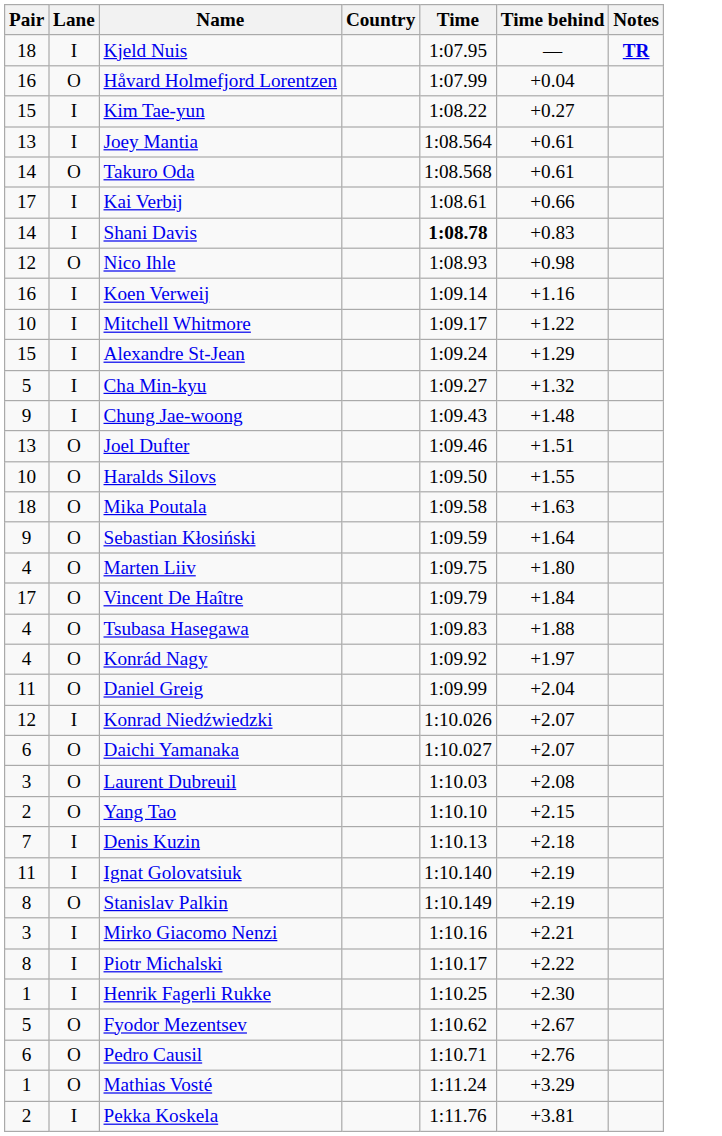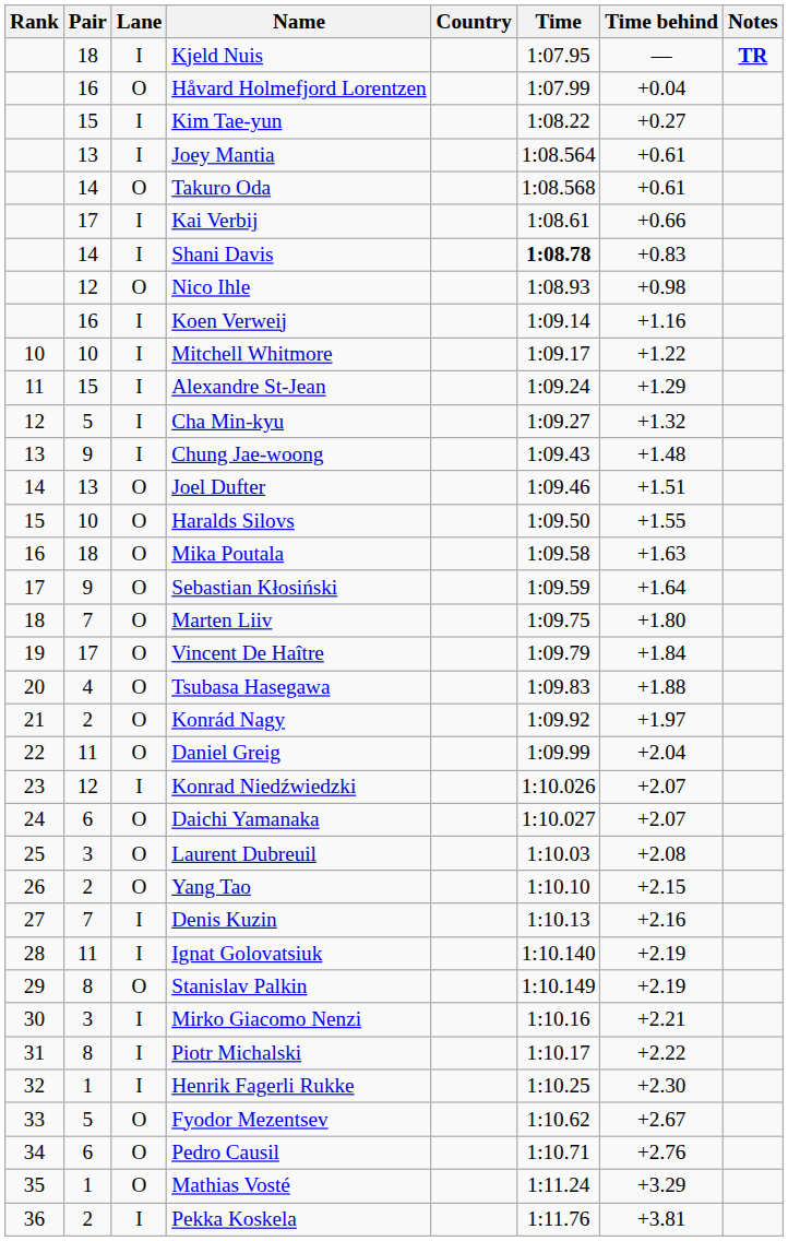+ column: Rank | 10 | 11 | 12 | 13 | 14 | 15 | 16 | 17 | 18 | 19 | 20 | 21 | 22 | 23 | 24 | 25 | 26 | 27 | 28 | 29 | 30 | 31 | 32 | 33 | 34 | 35 | 36
Marten Liiv | Pair: 4 -> 7
Konrád Nagy | Pair: 4 -> 2
Denis Kuzin | Time behind: +2.18 -> +2.16
